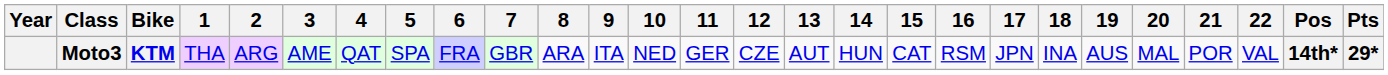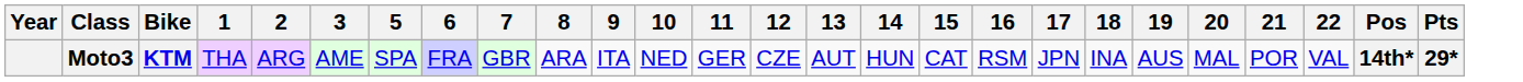- column: 4 | QAT
